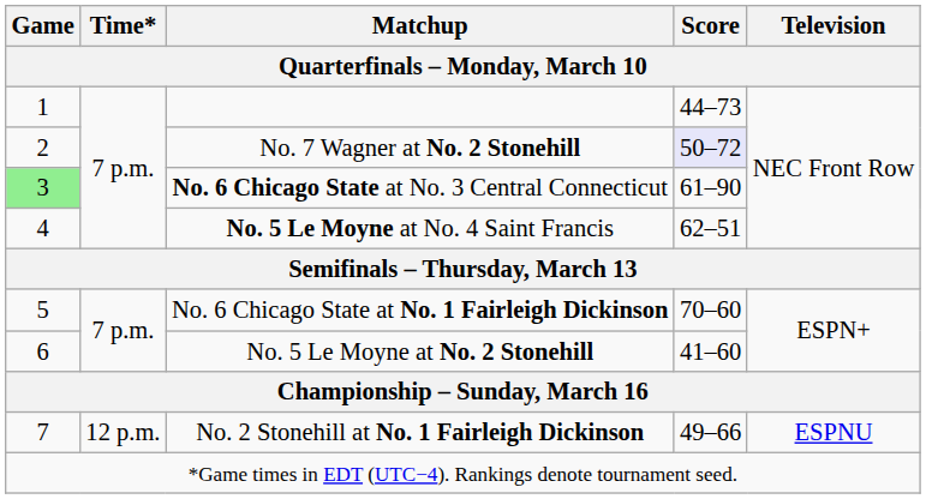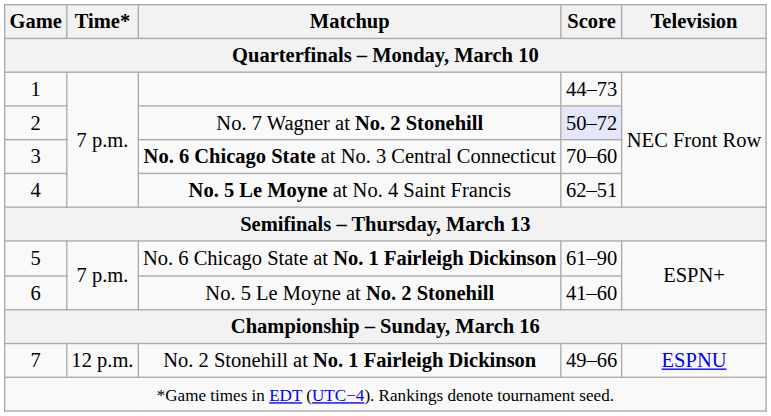No. 6 Chicago State at No. 3 Central Connecticut | Game: lightgreen background -> no background
No. 6 Chicago State at No. 3 Central Connecticut | Score: 61–90 -> 70–60
No. 6 Chicago State at No. 1 Fairleigh Dickinson | Score: 70–60 -> 61–90
